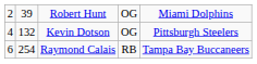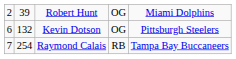Kevin Dotson | column 1: 4 -> 6
Raymond Calais | column 1: 6 -> 7
